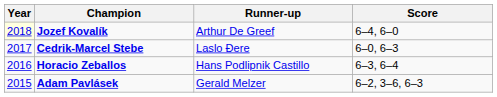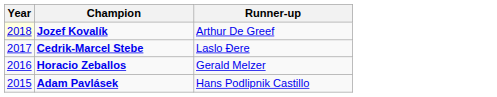- column: Score | 6–4, 6–0 | 6–0, 6–3 | 6–3, 6–4 | 6–2, 3–6, 6–3
Horacio Zeballos | Runner-up: Hans Podlipnik Castillo -> Gerald Melzer
Adam Pavlásek | Runner-up: Gerald Melzer -> Hans Podlipnik Castillo
